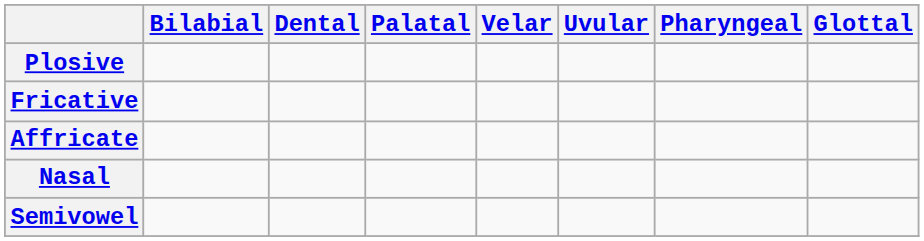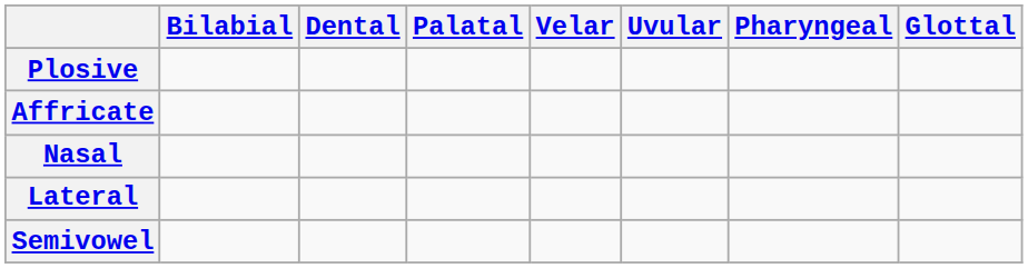- row: Fricative
+ row: Lateral
